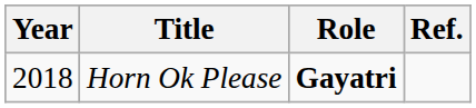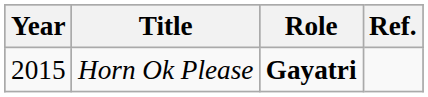Horn Ok Please | Year: 2018 -> 2015
